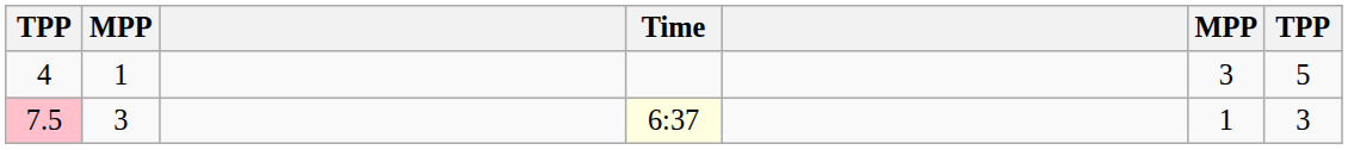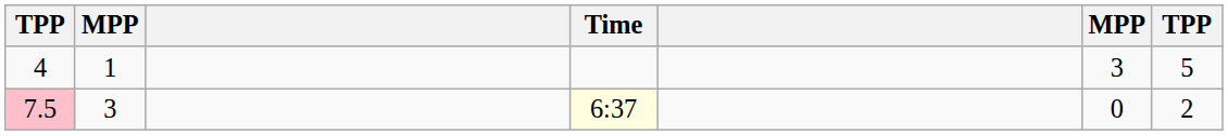7.5 | column 6: 1 -> 0
7.5 | column 7: 3 -> 2
